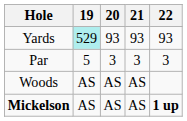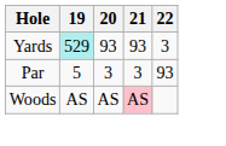Yards | 22: 93 -> 3
Par | 22: 3 -> 93
Woods | 21: no background -> pink background
- row: Mickelson | AS | AS | AS | 1 up
